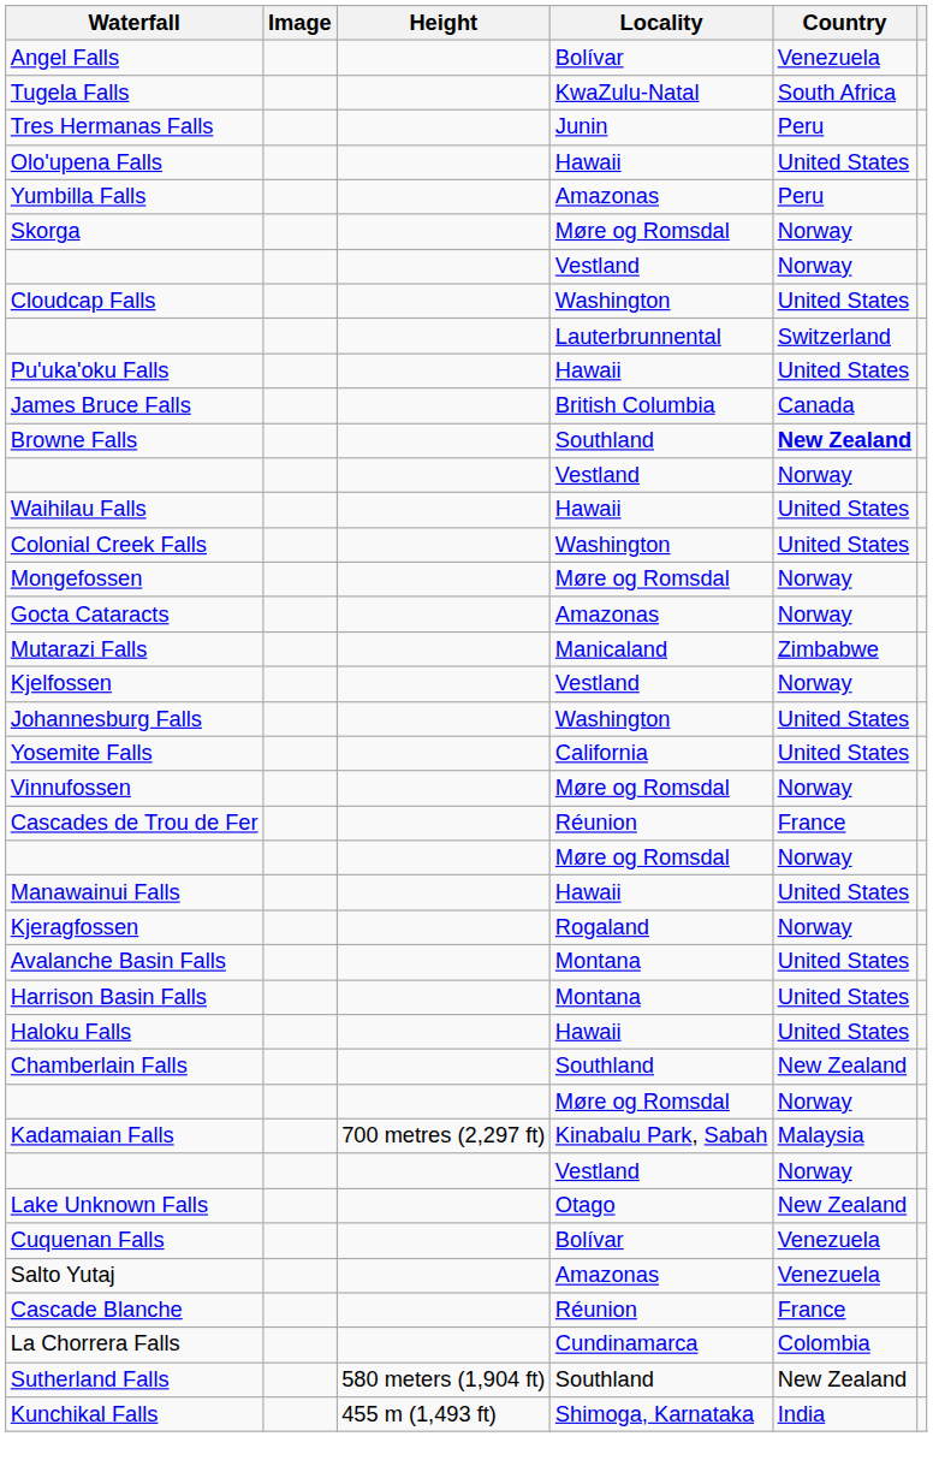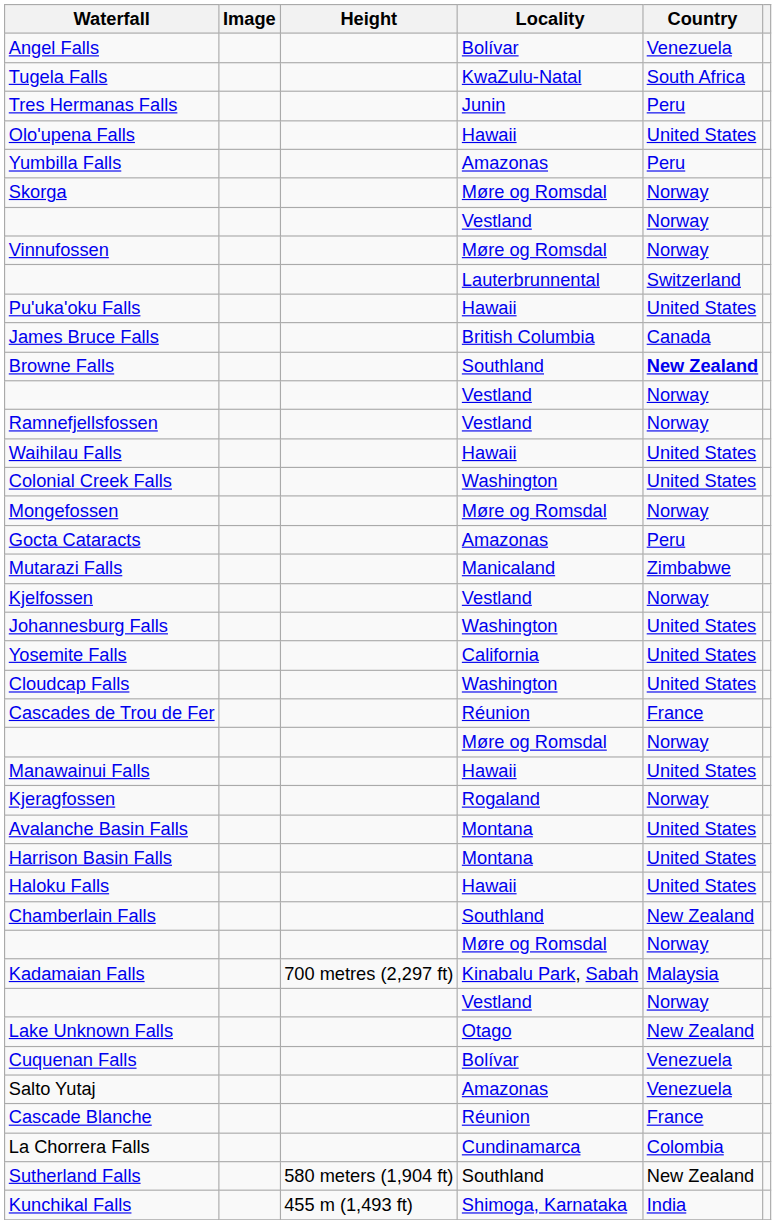rows swapped: Vinnufossen <-> Cloudcap Falls
+ row: Ramnefjellsfossen | Vestland | Norway
Gocta Cataracts | Country: Norway -> Peru
